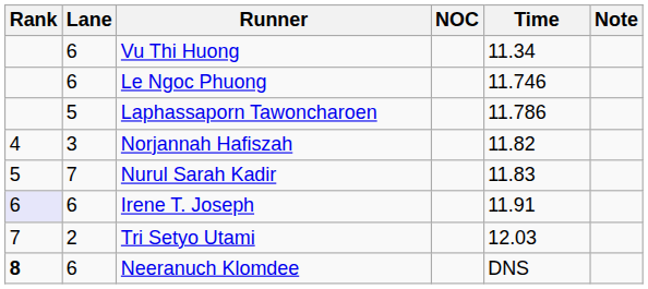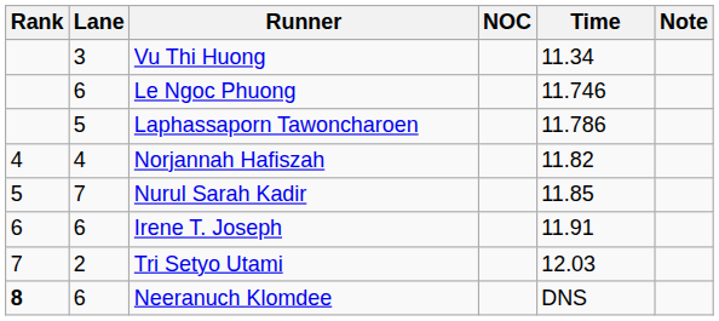Vu Thi Huong | Lane: 6 -> 3
Norjannah Hafiszah | Lane: 3 -> 4
Nurul Sarah Kadir | Time: 11.83 -> 11.85
Irene T. Joseph | Rank: lavender background -> no background
